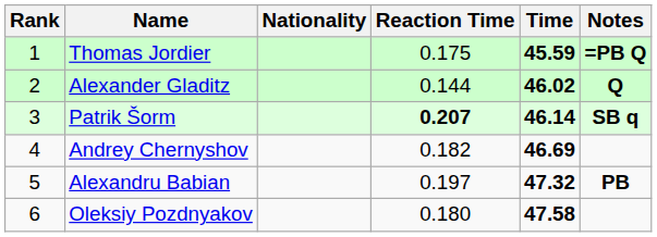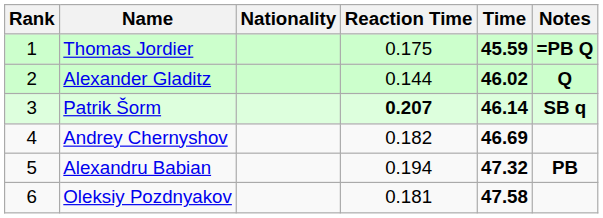Alexandru Babian | Reaction Time: 0.197 -> 0.194
Oleksiy Pozdnyakov | Reaction Time: 0.180 -> 0.181
